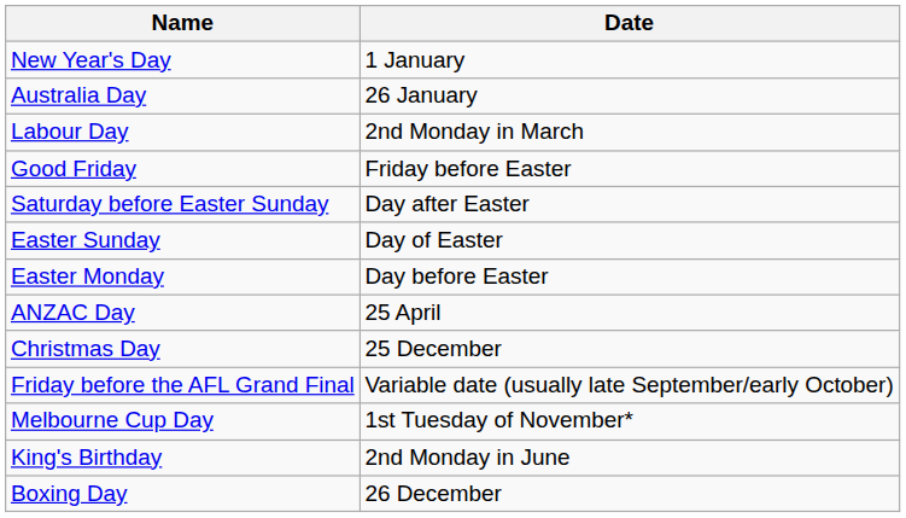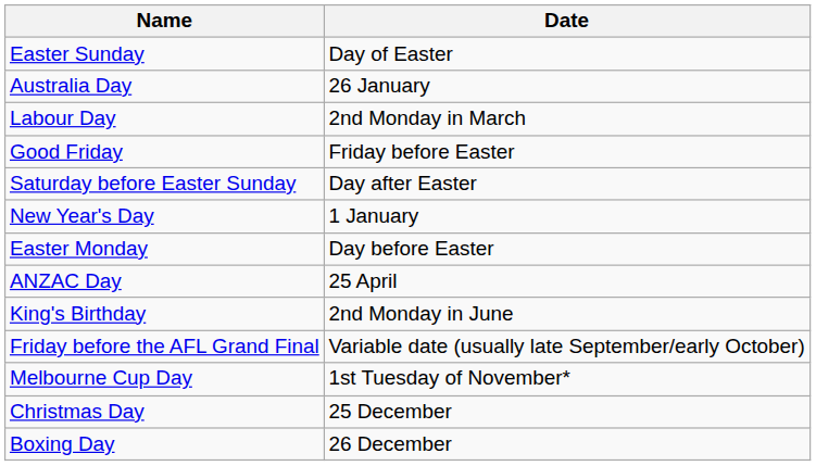rows swapped: New Year's Day <-> Easter Sunday
rows swapped: King's Birthday <-> Christmas Day
